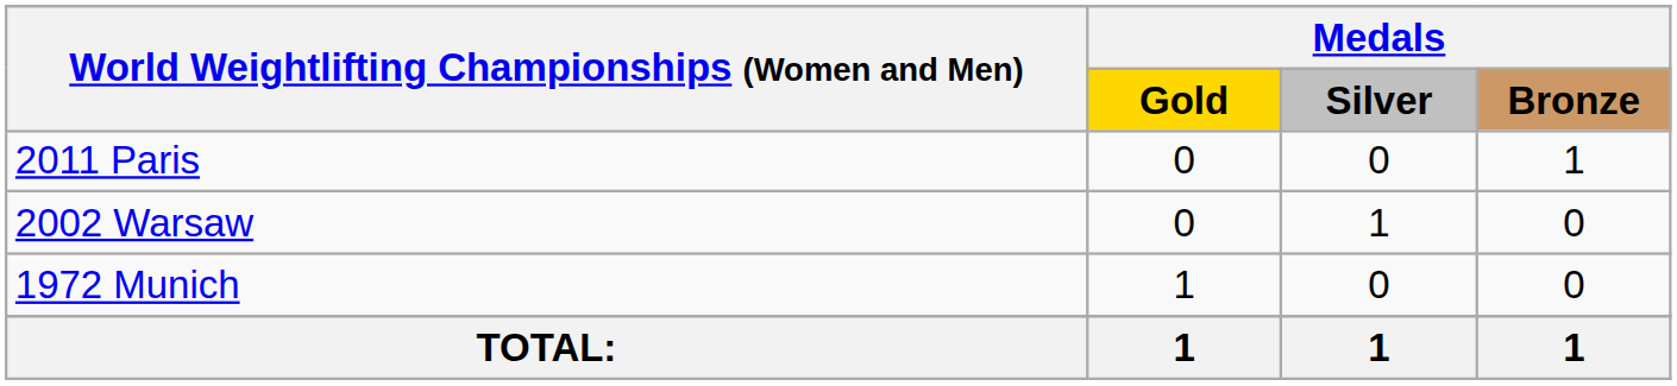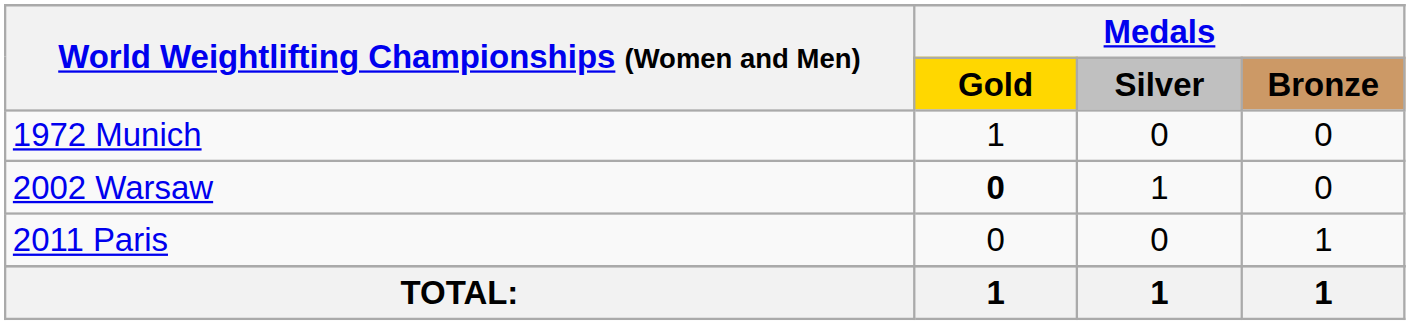rows swapped: 1972 Munich <-> 2011 Paris
2002 Warsaw | Medals / Gold: normal -> bold
